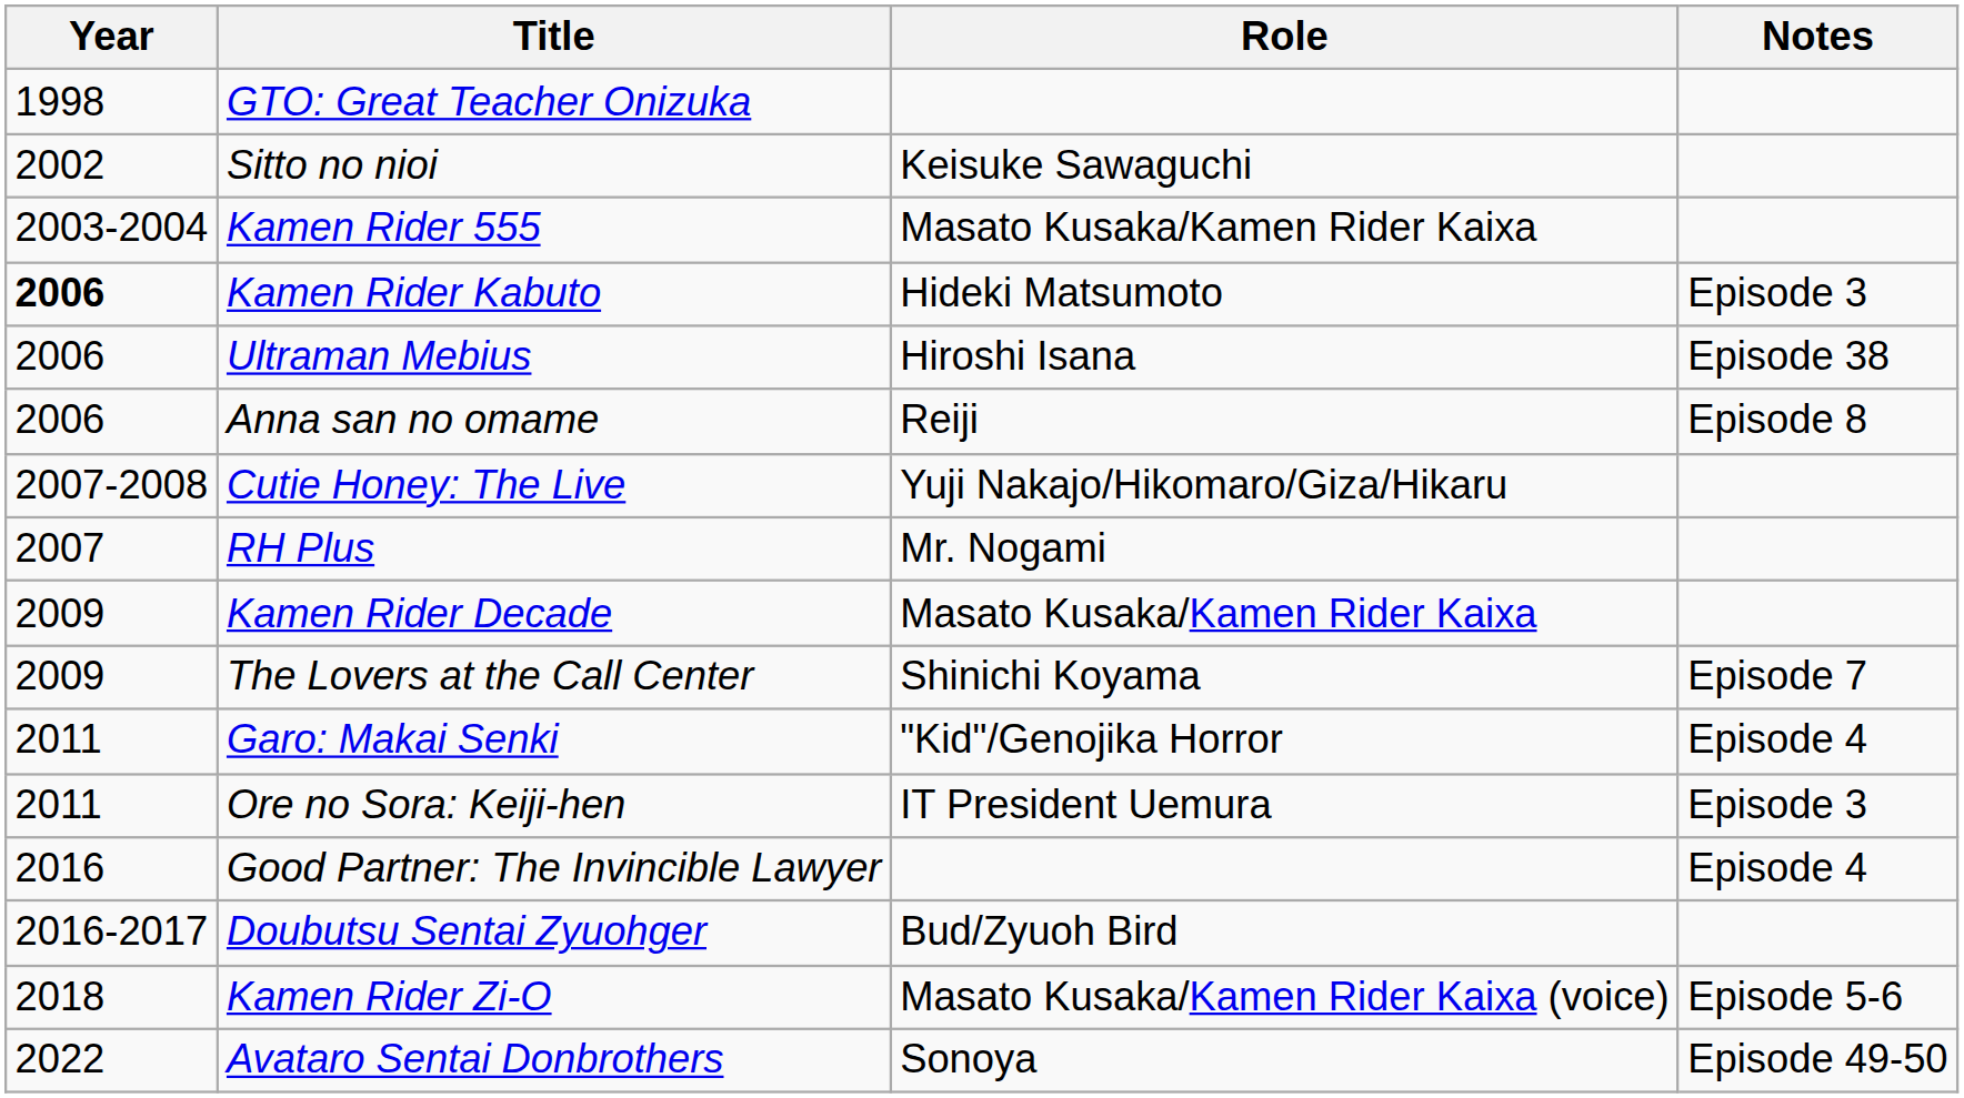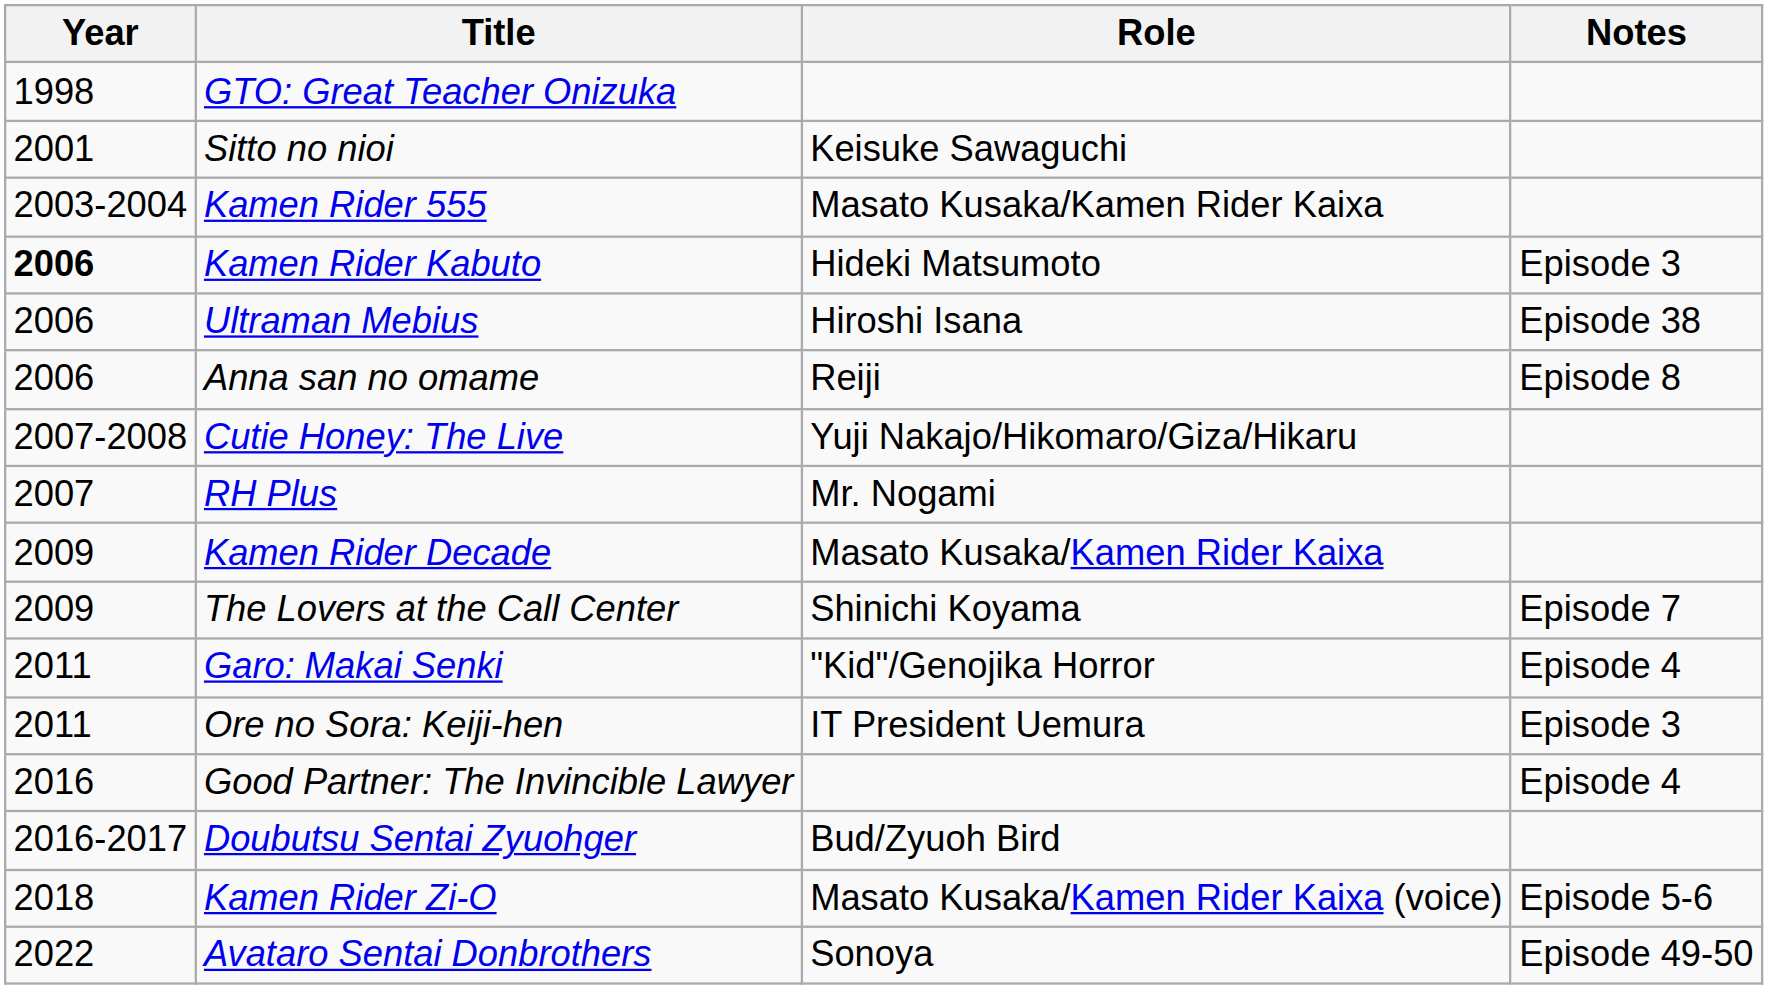Sitto no nioi | Year: 2002 -> 2001
